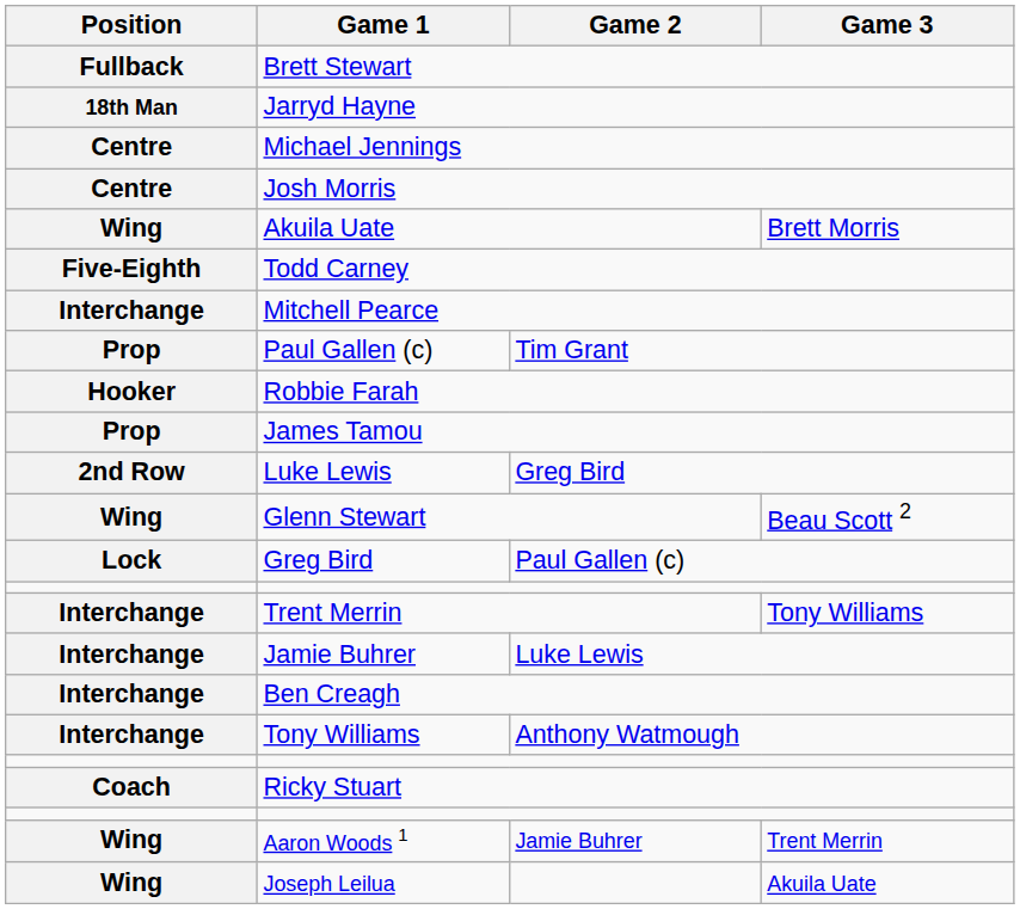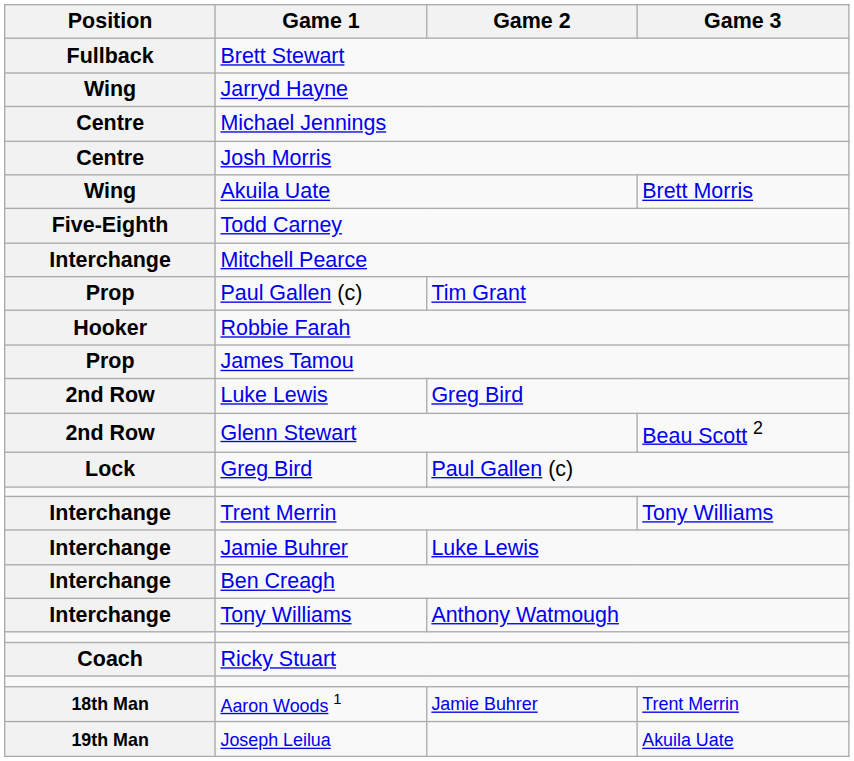Jarryd Hayne | Position: 18th Man -> Wing
Glenn Stewart | Position: Wing -> 2nd Row
Aaron Woods 1 | Position: Wing -> 18th Man
Joseph Leilua | Position: Wing -> 19th Man
